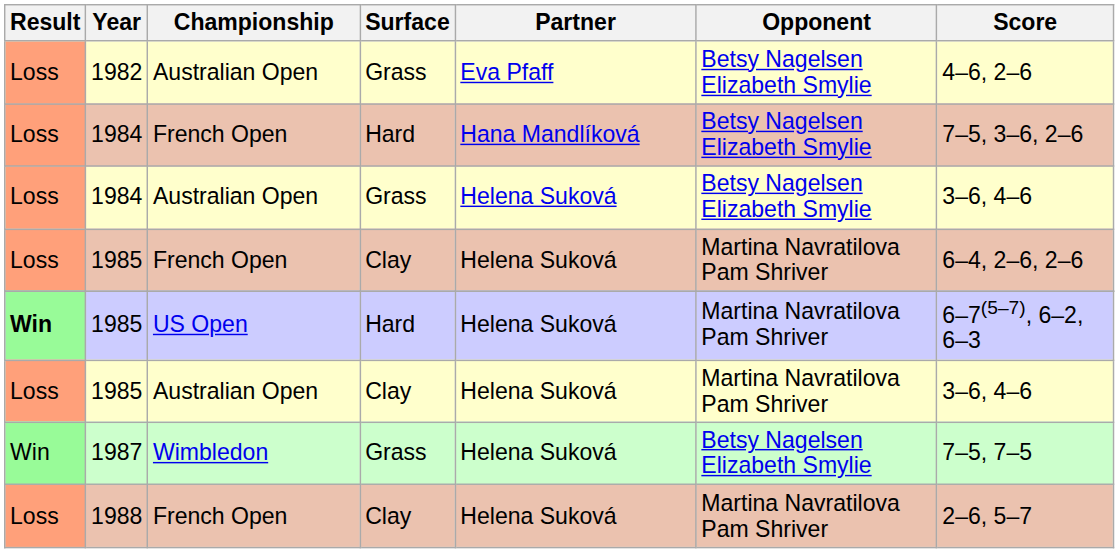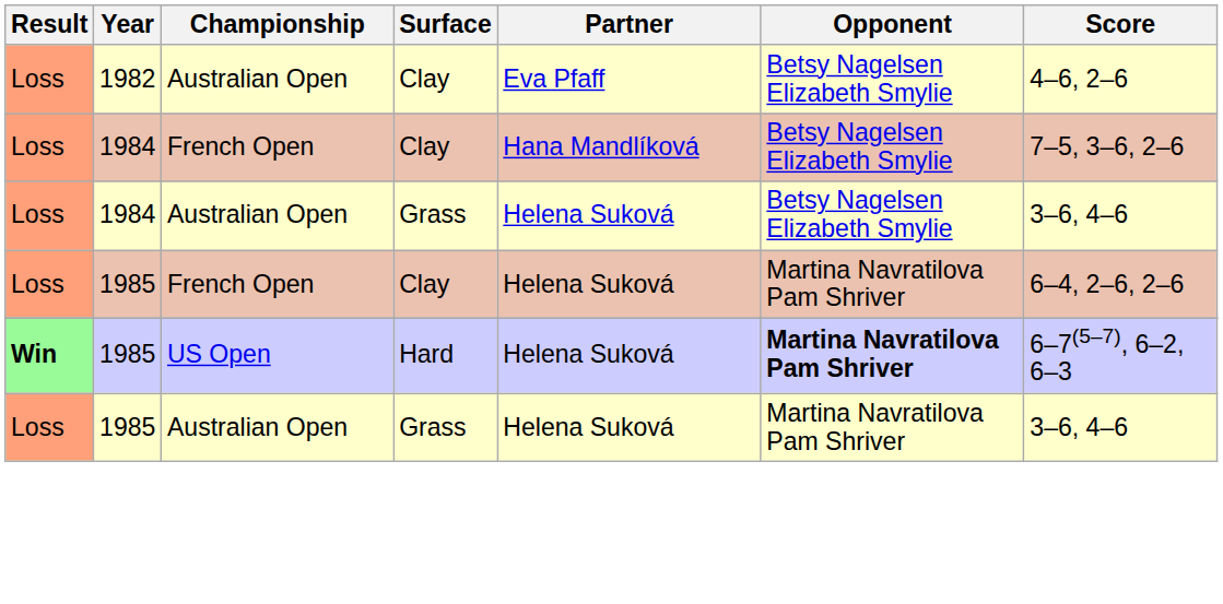1982 | Surface: Grass -> Clay
1984 / French Open | Surface: Hard -> Clay
1985 / US Open | Opponent: normal -> bold
1985 / Australian Open | Surface: Clay -> Grass
- row: Win | 1987 | Wimbledon | Grass | Helena Suková | Betsy Nagelsen Elizabeth Smylie | 7–5, 7–5
- row: Loss | 1988 | French Open | Clay | Helena Suková | Martina Navratilova Pam Shriver | 2–6, 5–7
